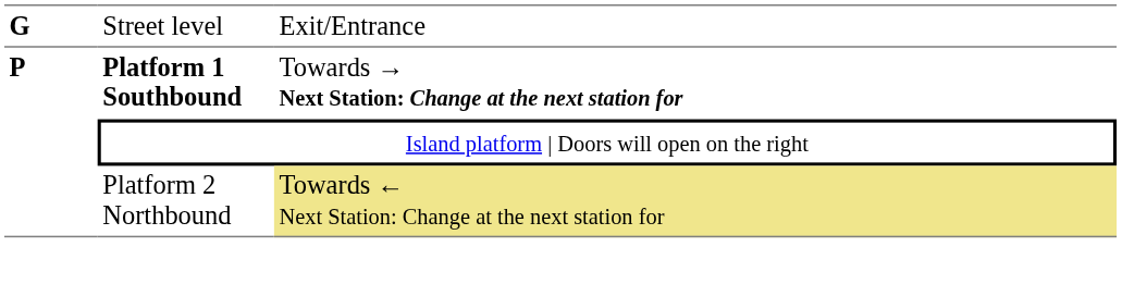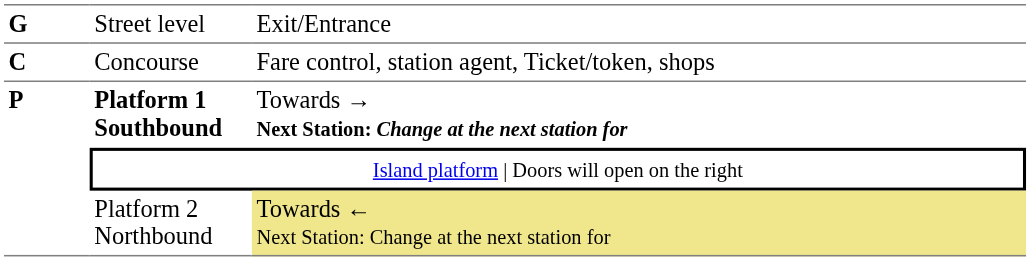+ row: C | Concourse | Fare control, station agent, Ticket/token, shops
